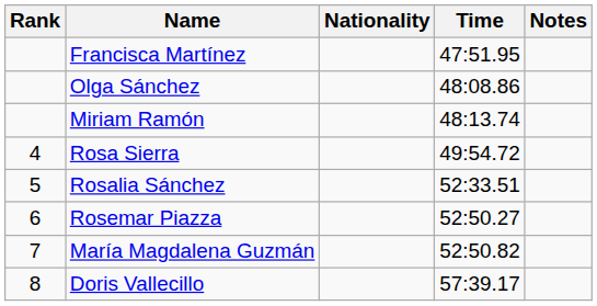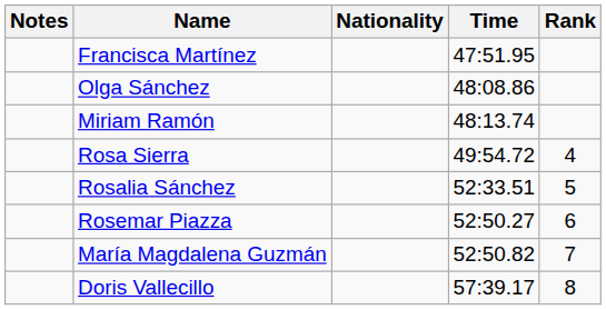columns swapped: Rank <-> Notes
